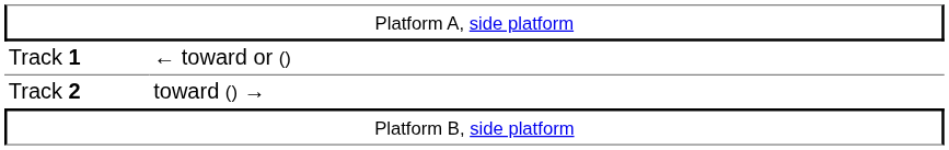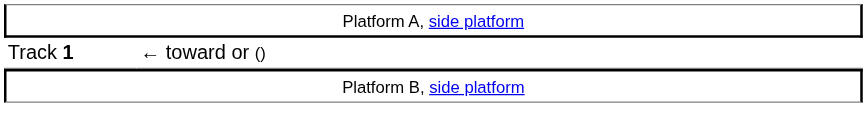- row: Track 2 | toward () →
